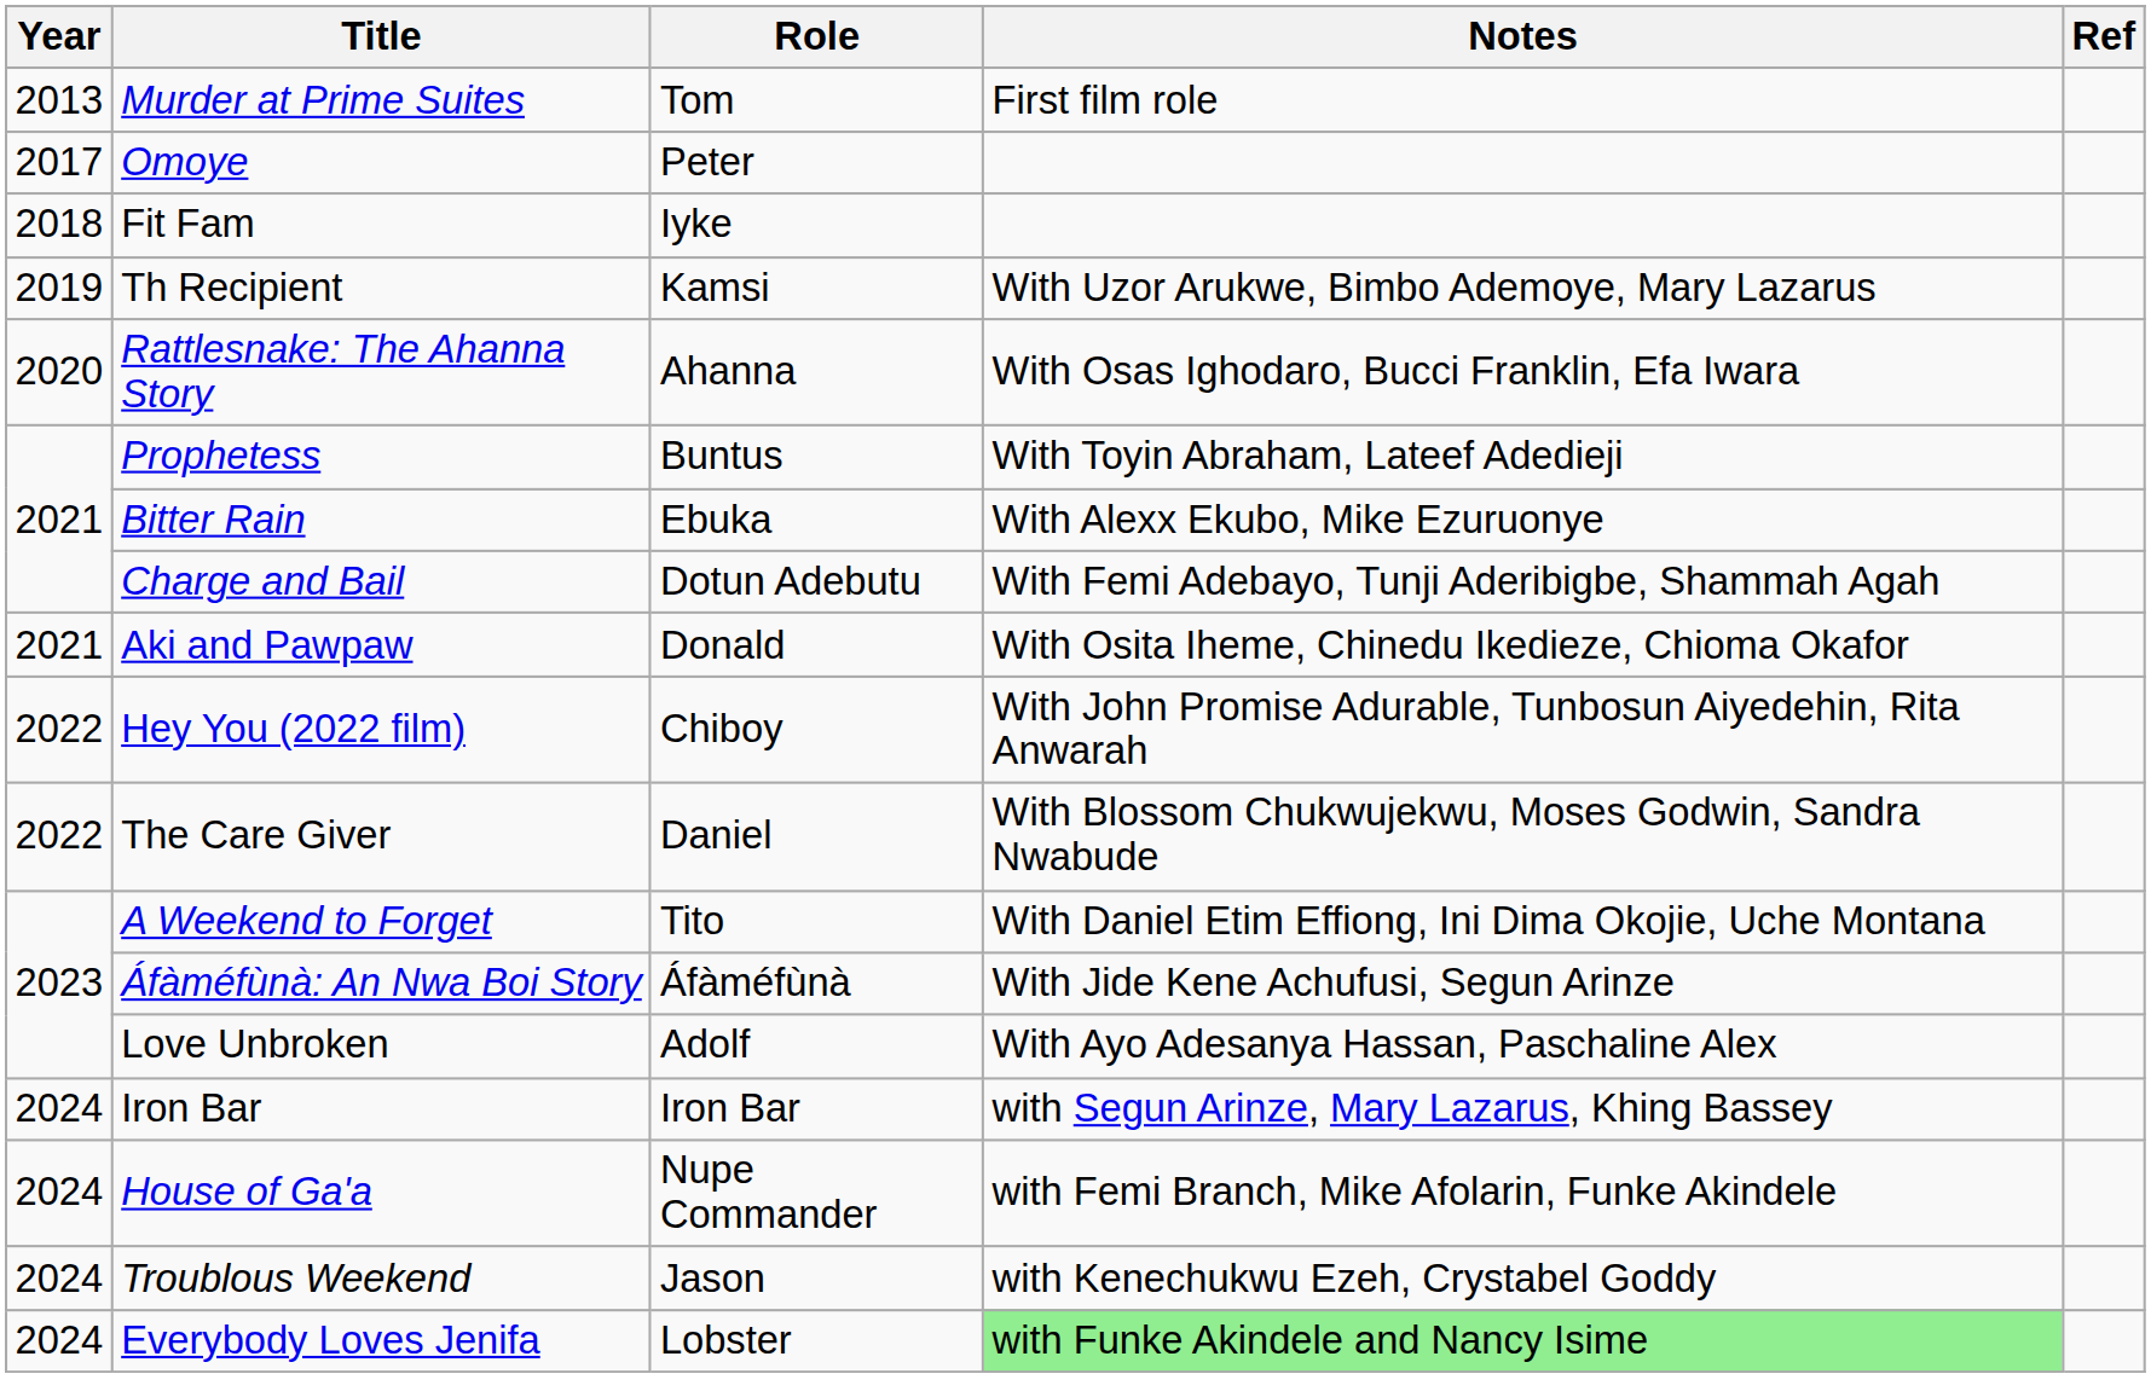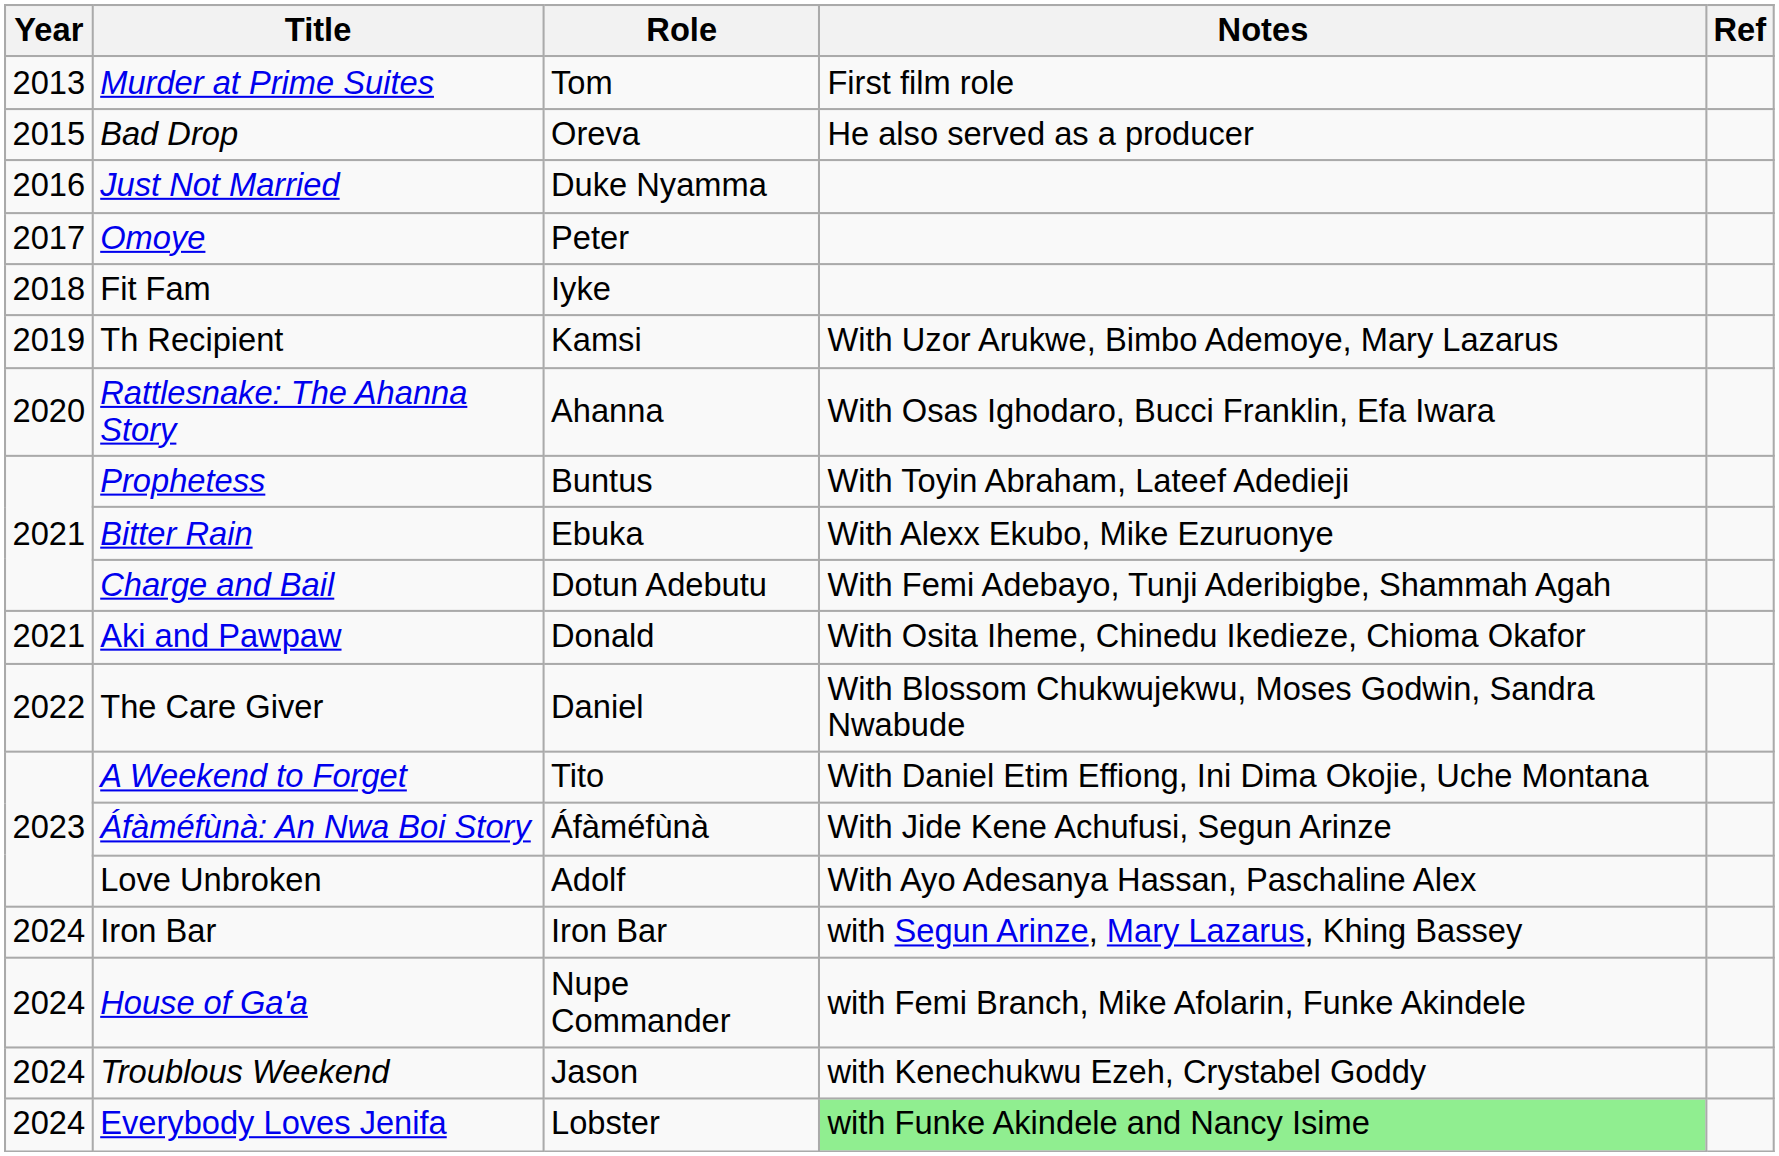+ row: 2015 | Bad Drop | Oreva | He also served as a producer
+ row: 2016 | Just Not Married | Duke Nyamma
- row: 2022 | Hey You (2022 film) | Chiboy | With John Promise Adurable, Tunbosun Aiyedehin, Rita Anwarah
